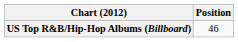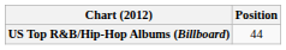US Top R&B/Hip-Hop Albums (Billboard) | Position: 46 -> 44
